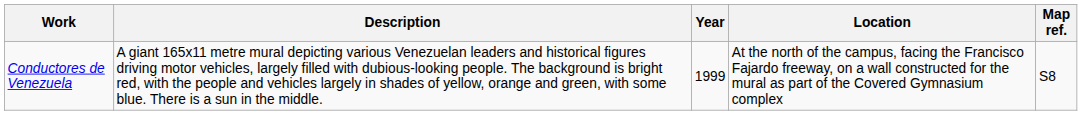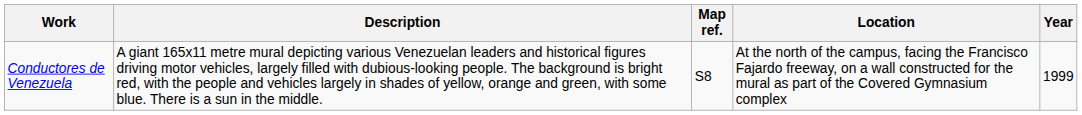columns swapped: Year <-> Map ref.
